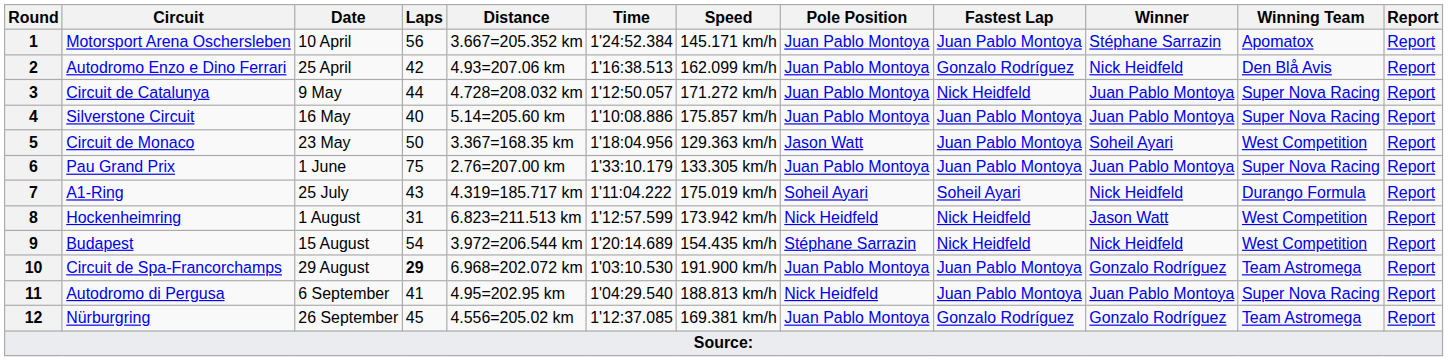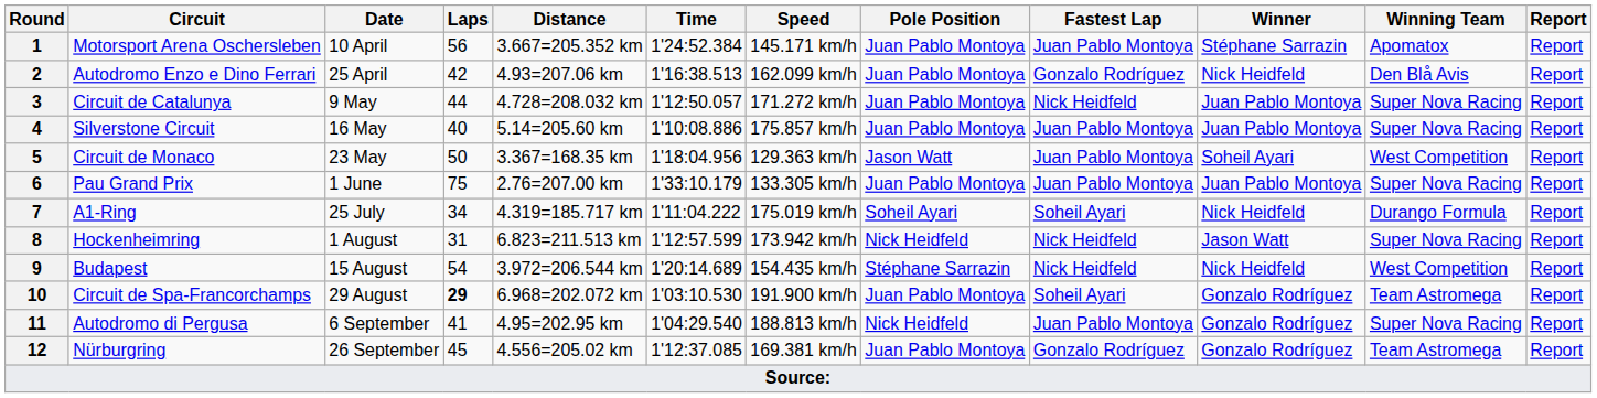7 | Laps: 43 -> 34
8 | Winning Team: West Competition -> Super Nova Racing
10 | Fastest Lap: Juan Pablo Montoya -> Soheil Ayari
11 | Winner: Juan Pablo Montoya -> Gonzalo Rodríguez
